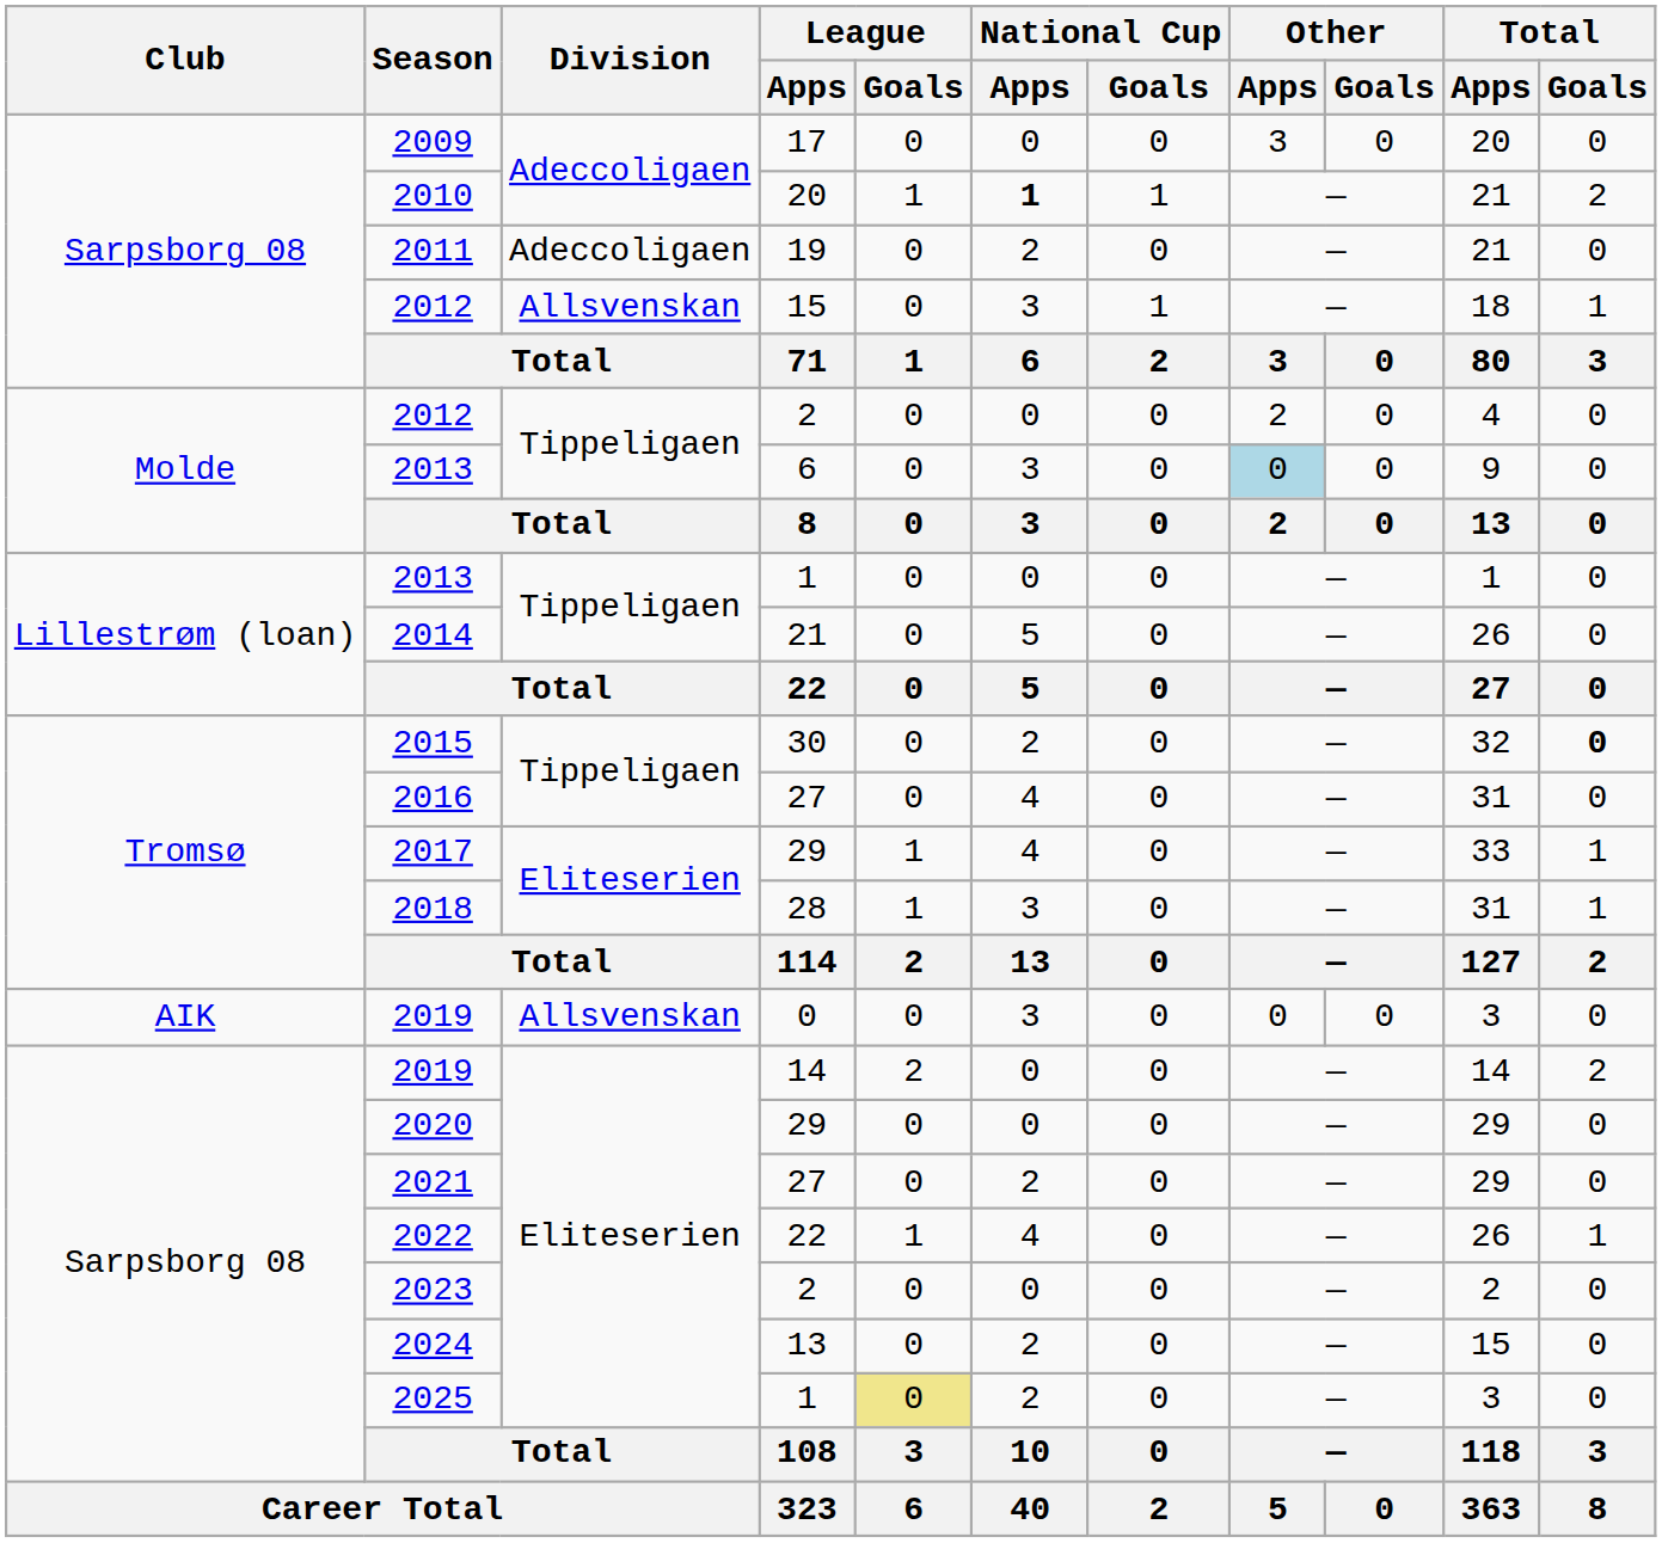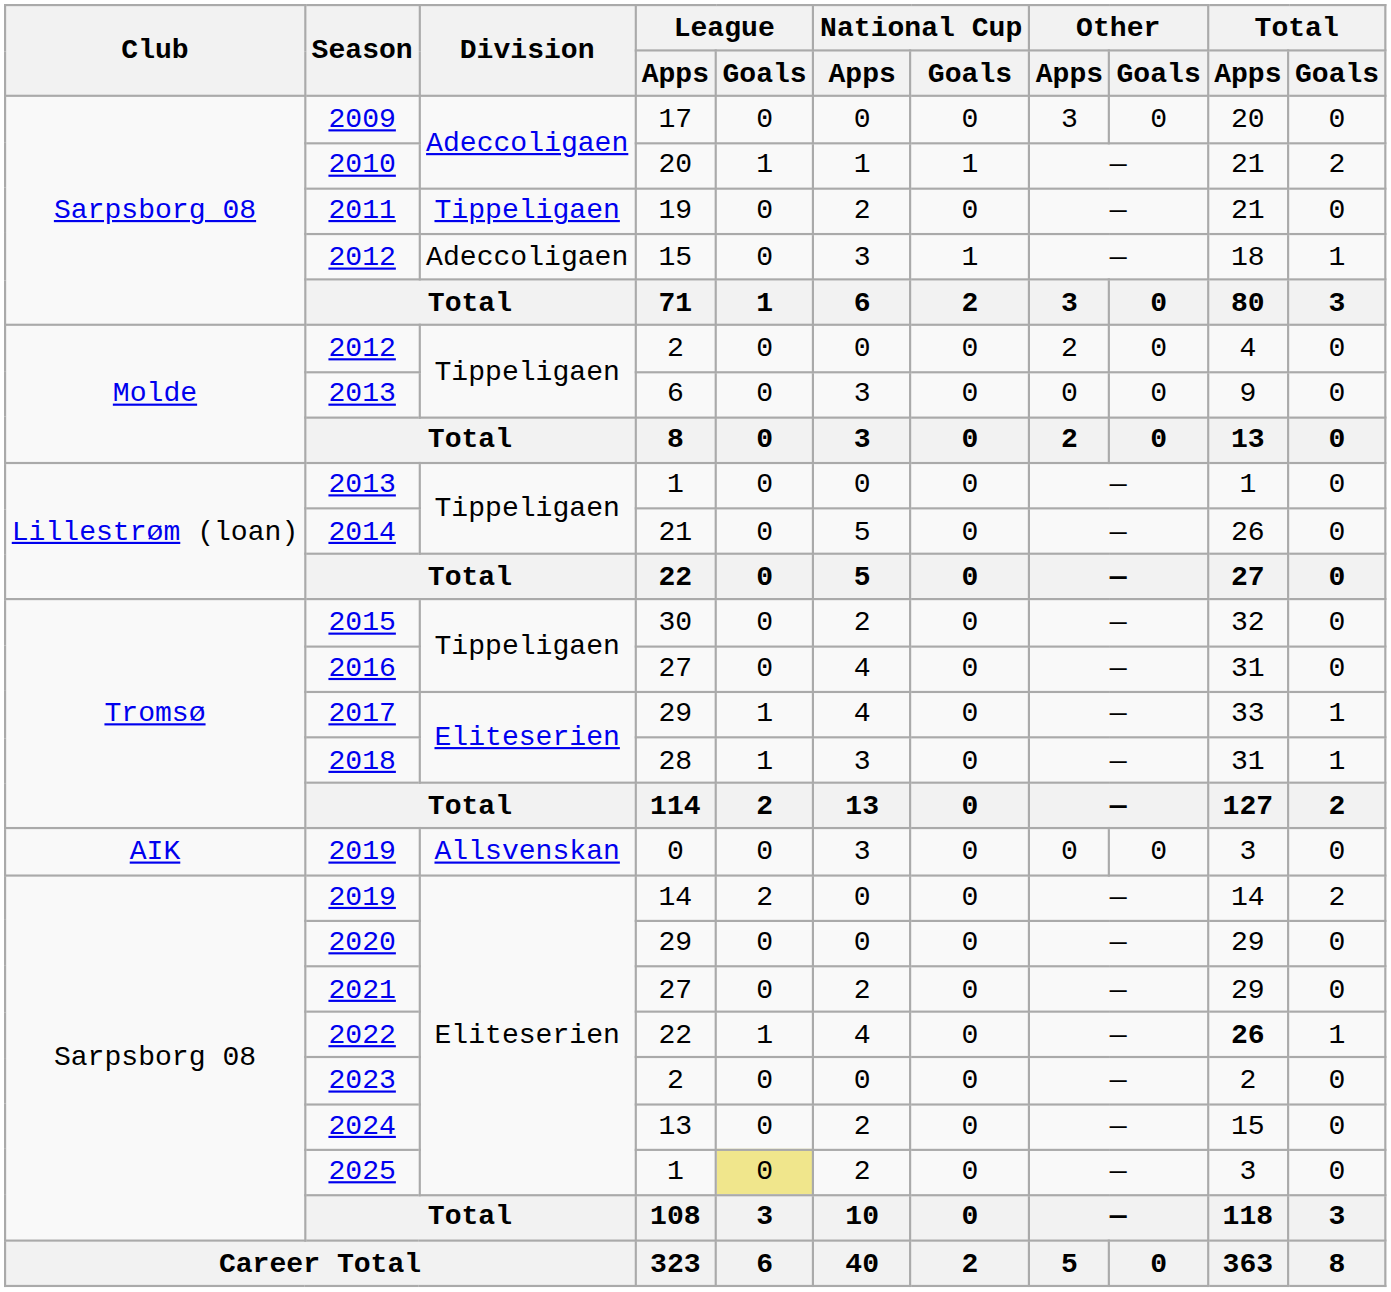2010 | National Cup / Apps: bold -> normal
2011 | Division: Adeccoligaen -> Tippeligaen
2012 / 15 | Division: Allsvenskan -> Adeccoligaen
2013 / 6 | Other / Apps: lightblue background -> no background
2015 | Total / Goals: bold -> normal
2022 | Total / Apps: normal -> bold
